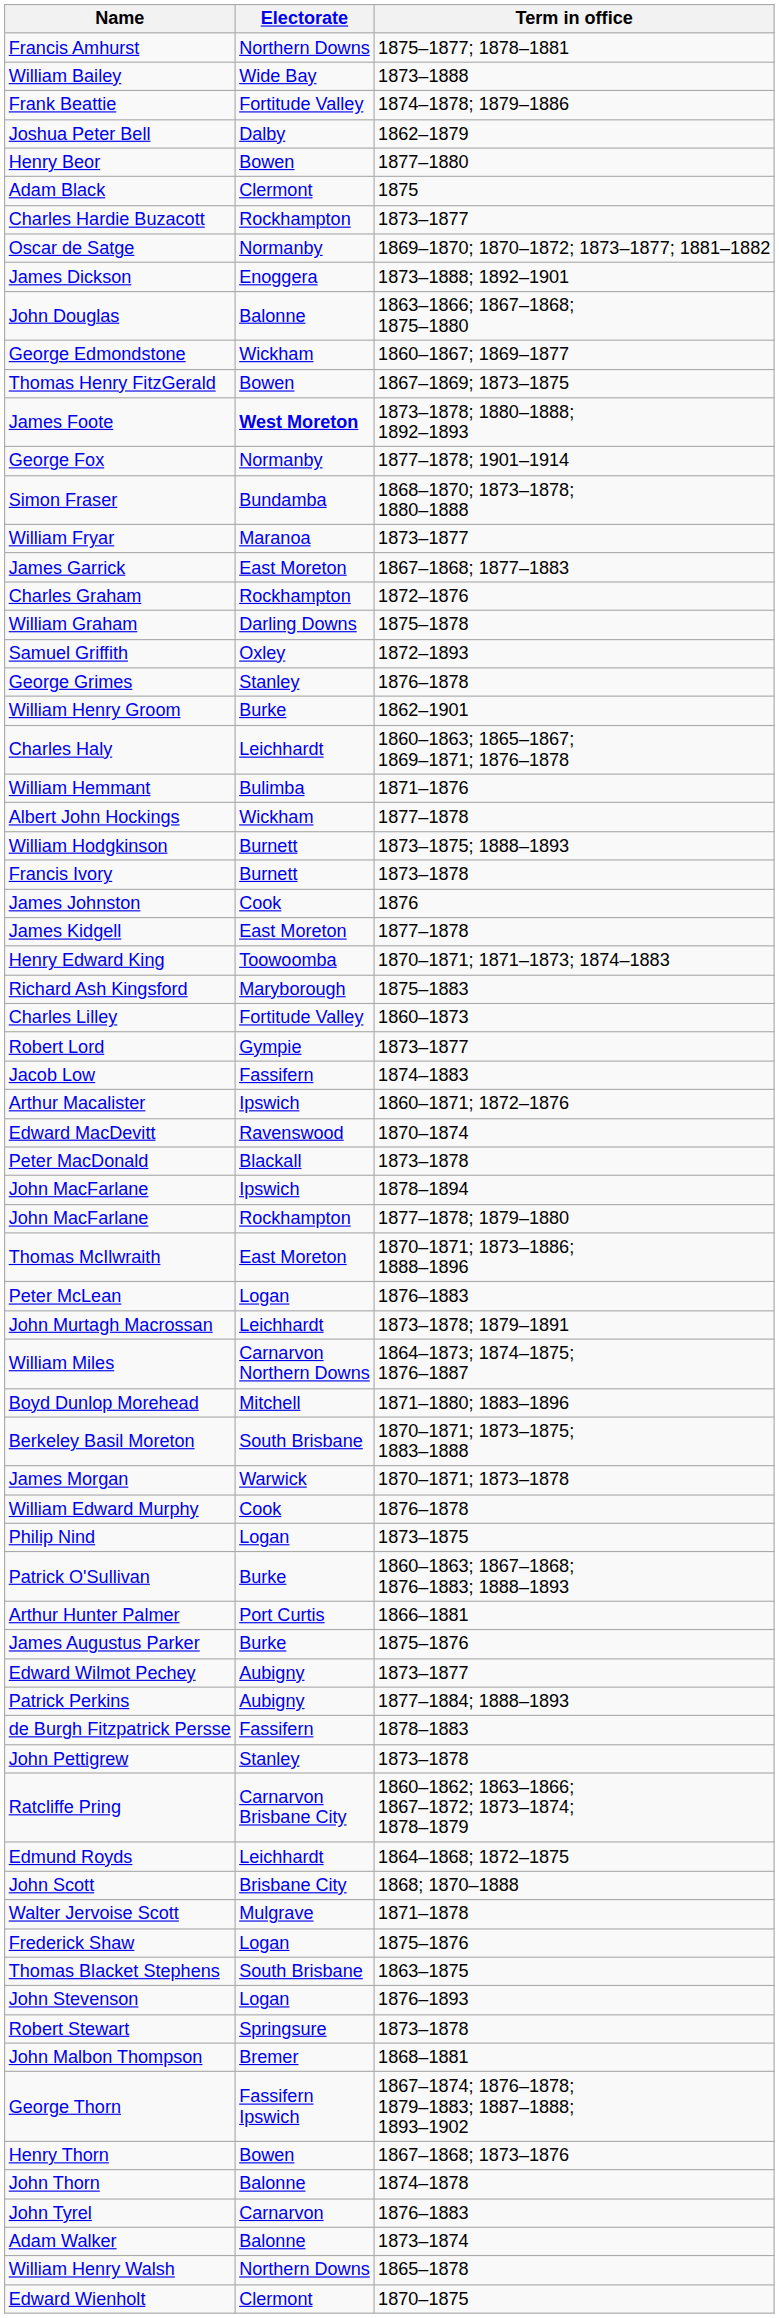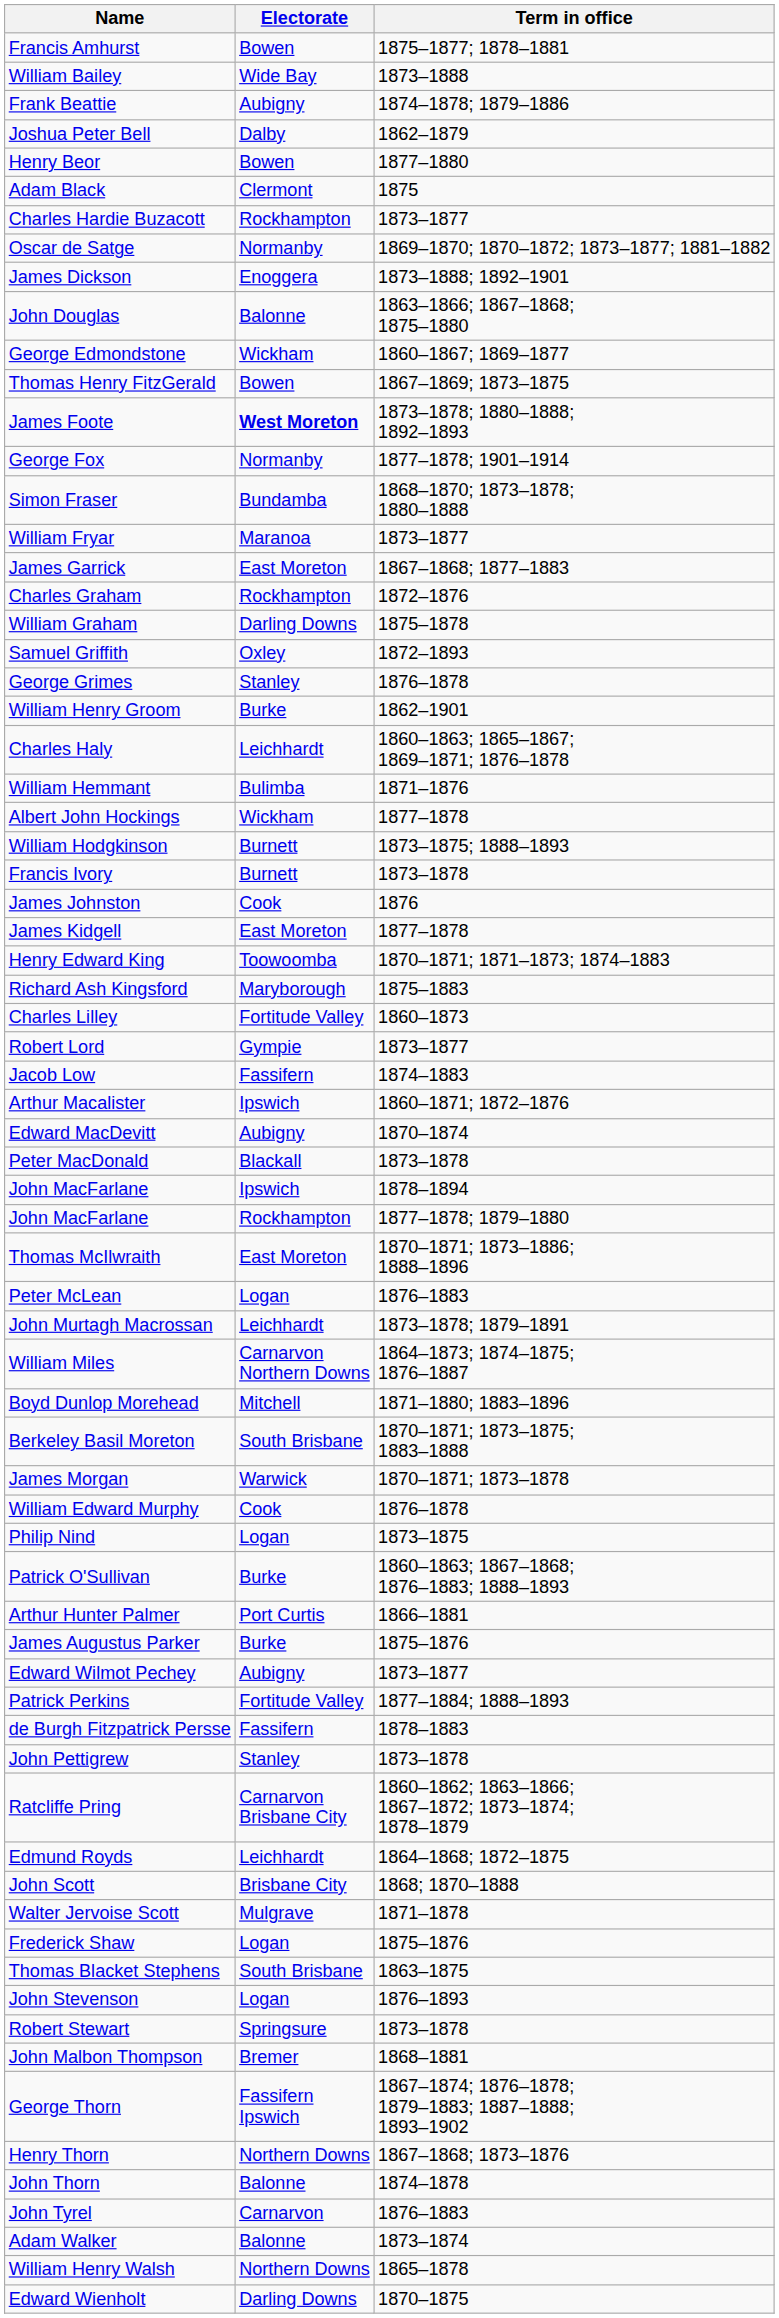Francis Amhurst | Electorate: Northern Downs -> Bowen
Frank Beattie | Electorate: Fortitude Valley -> Aubigny
Edward MacDevitt | Electorate: Ravenswood -> Aubigny
Patrick Perkins | Electorate: Aubigny -> Fortitude Valley
Henry Thorn | Electorate: Bowen -> Northern Downs
Edward Wienholt | Electorate: Clermont -> Darling Downs
